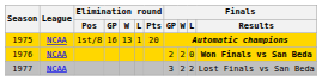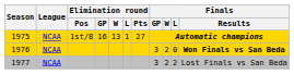1975 | Elimination round / Pts: 20 -> 27
1976 | Finals / GP: 2 -> 3
